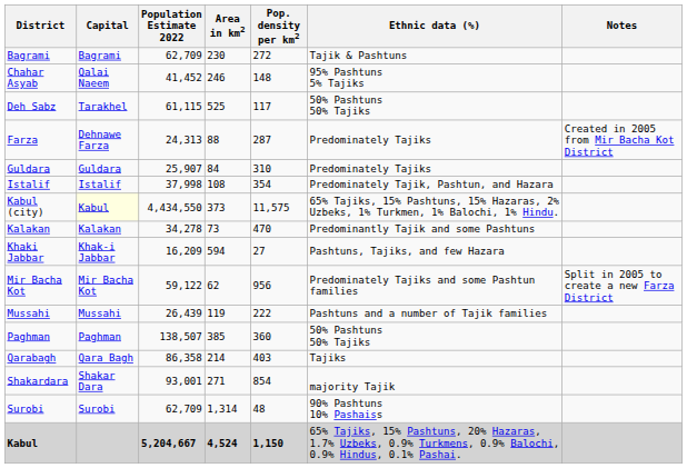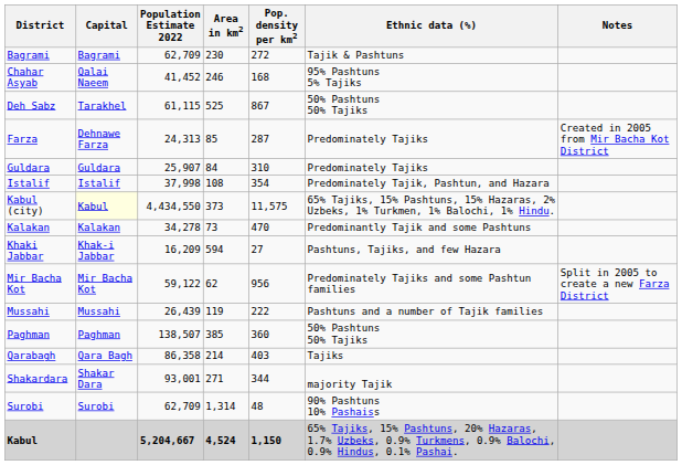Chahar Asyab | Pop. density per km2: 148 -> 168
Deh Sabz | Pop. density per km2: 117 -> 867
Farza | Area in km2: 88 -> 85
Shakardara | Pop. density per km2: 854 -> 344
